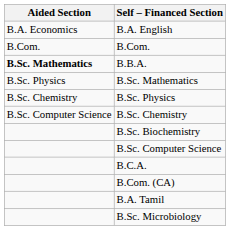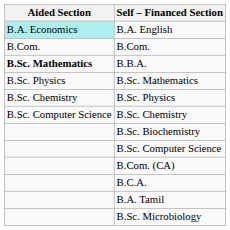B.A. English | Aided Section: no background -> paleturquoise background
rows swapped: B.C.A. <-> B.Com. (CA)
